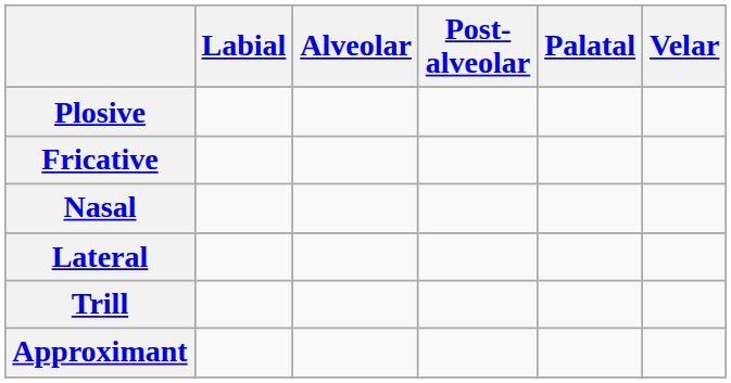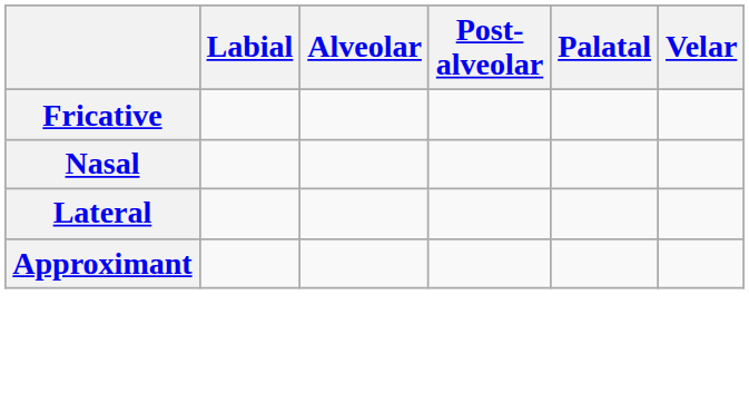- row: Plosive
- row: Trill
